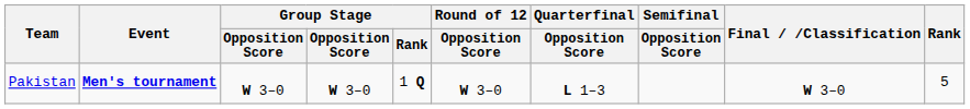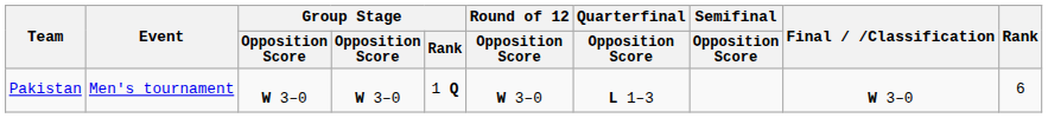Pakistan | Event: bold -> normal
Pakistan | Rank: 5 -> 6
